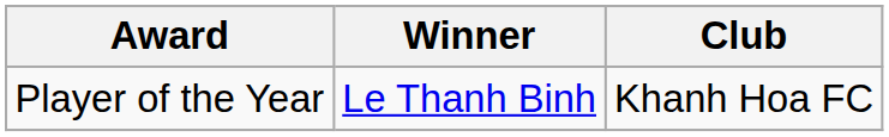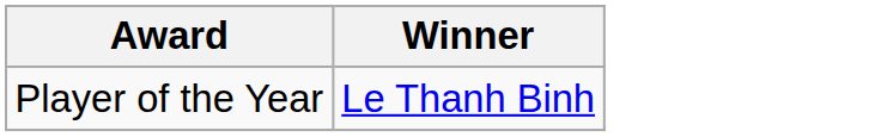- column: Club | Khanh Hoa FC
